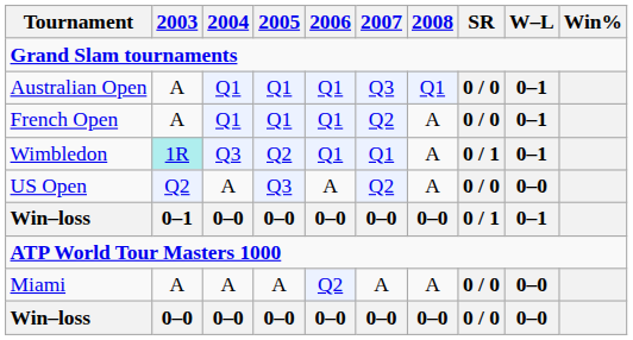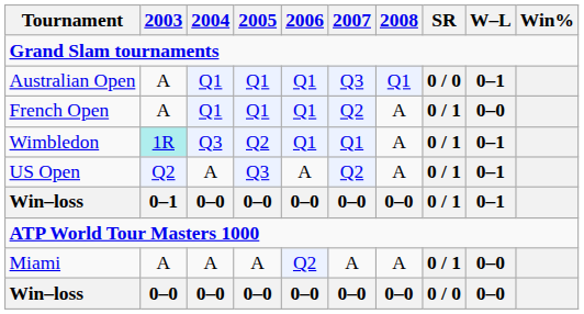French Open | SR: 0 / 0 -> 0 / 1
French Open | W–L: 0–1 -> 0–0
US Open | SR: 0 / 0 -> 0 / 1
US Open | W–L: 0–0 -> 0–1
Miami | SR: 0 / 0 -> 0 / 1
